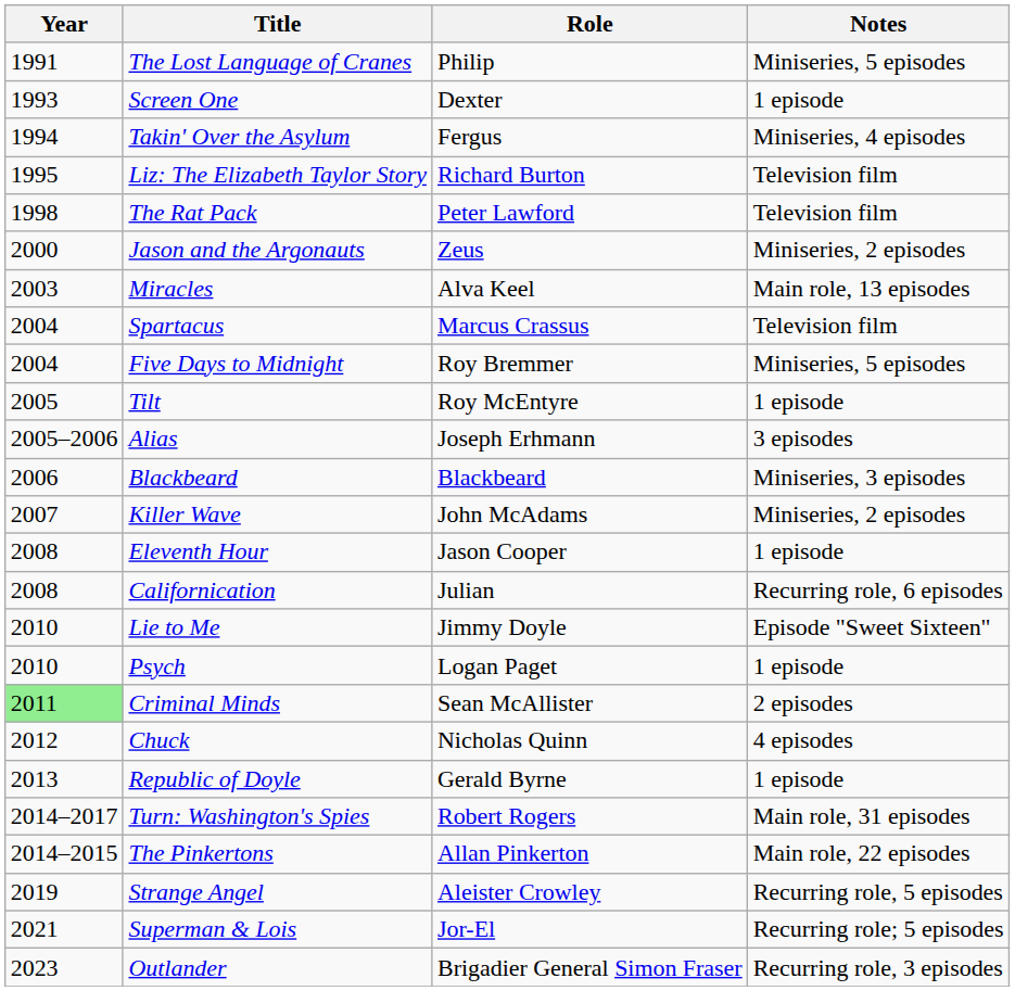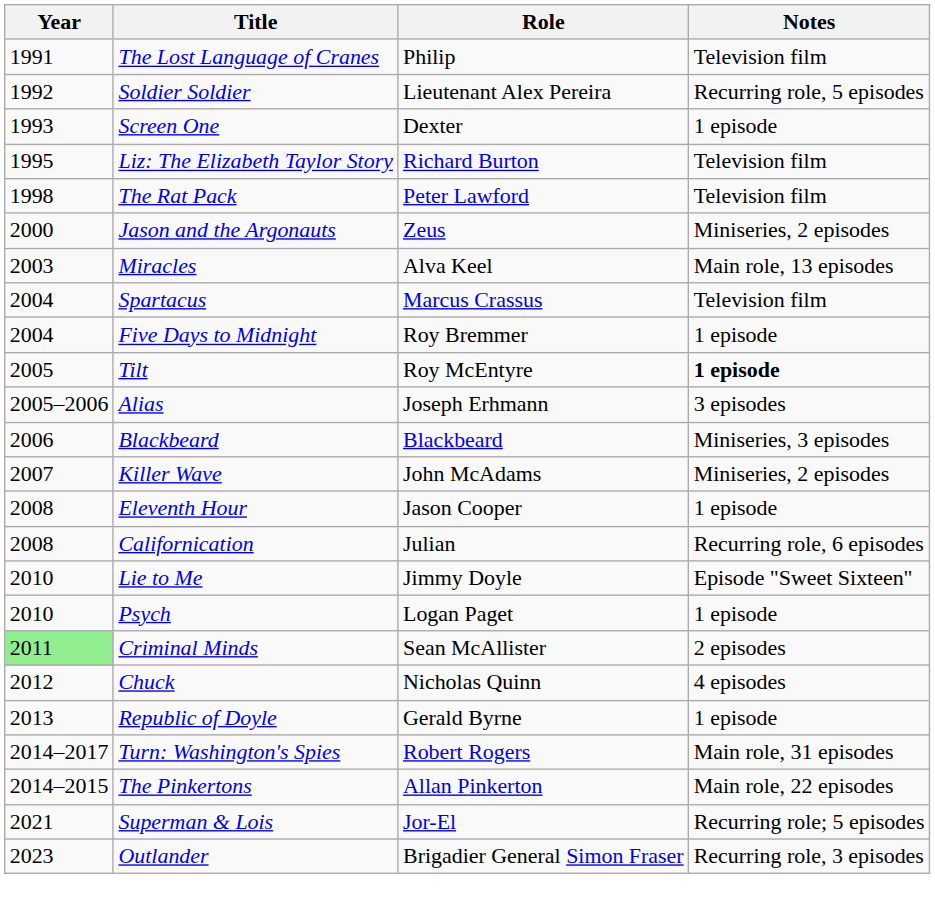The Lost Language of Cranes | Notes: Miniseries, 5 episodes -> Television film
+ row: 1992 | Soldier Soldier | Lieutenant Alex Pereira | Recurring role, 5 episodes
- row: 1994 | Takin' Over the Asylum | Fergus | Miniseries, 4 episodes
Five Days to Midnight | Notes: Miniseries, 5 episodes -> 1 episode
Tilt | Notes: normal -> bold
- row: 2019 | Strange Angel | Aleister Crowley | Recurring role, 5 episodes
